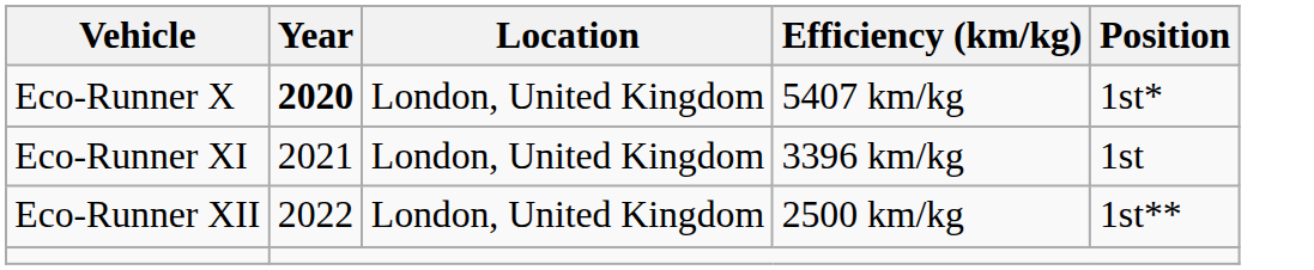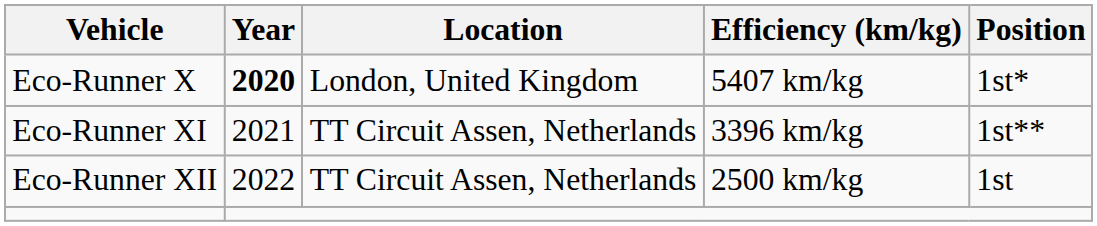Eco-Runner XI | Location: London, United Kingdom -> TT Circuit Assen, Netherlands
Eco-Runner XI | Position: 1st -> 1st**
Eco-Runner XII | Location: London, United Kingdom -> TT Circuit Assen, Netherlands
Eco-Runner XII | Position: 1st** -> 1st
